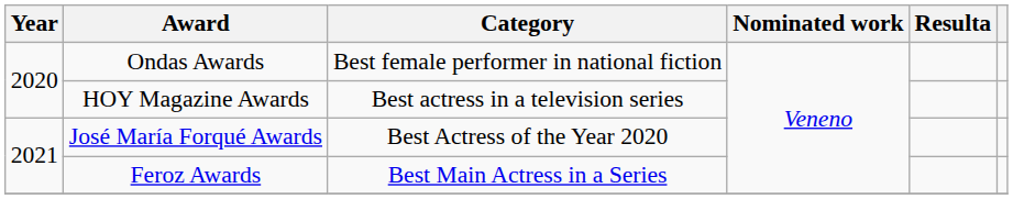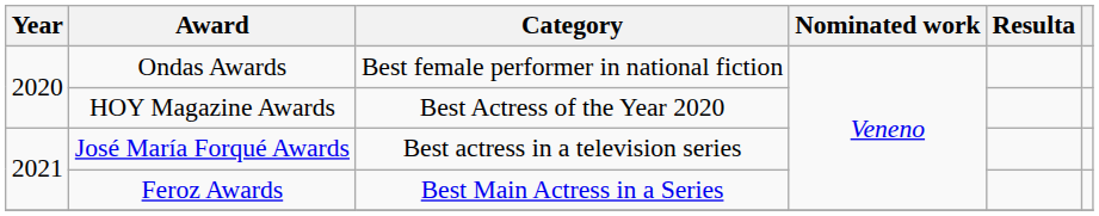HOY Magazine Awards | Category: Best actress in a television series -> Best Actress of the Year 2020
José María Forqué Awards | Category: Best Actress of the Year 2020 -> Best actress in a television series
